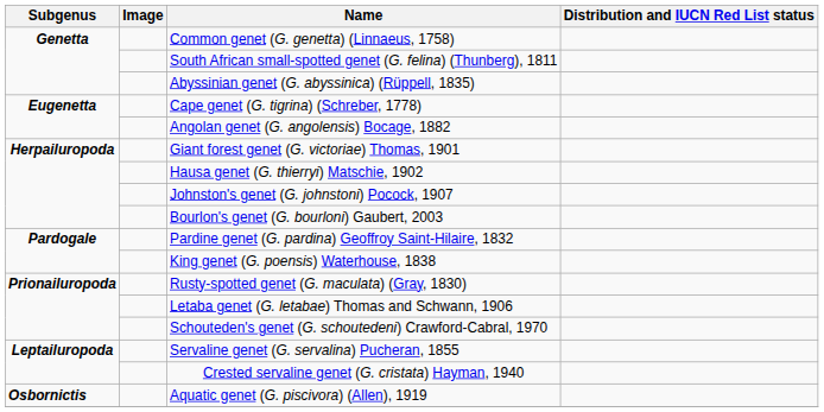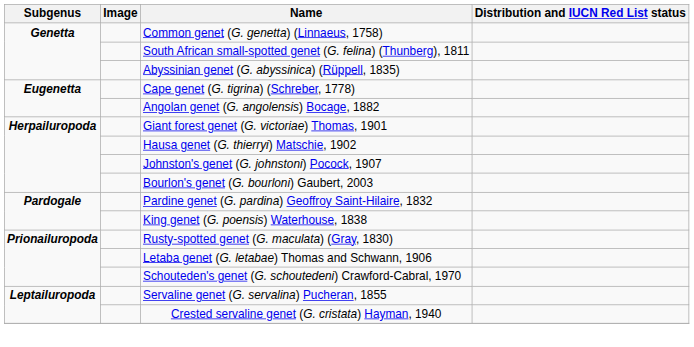- row: Osbornictis | Aquatic genet (G. piscivora) (Allen), 1919
